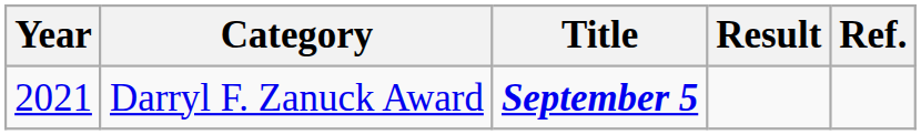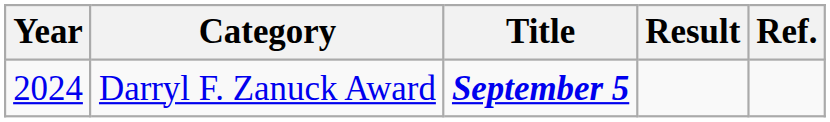Darryl F. Zanuck Award | Year: 2021 -> 2024
